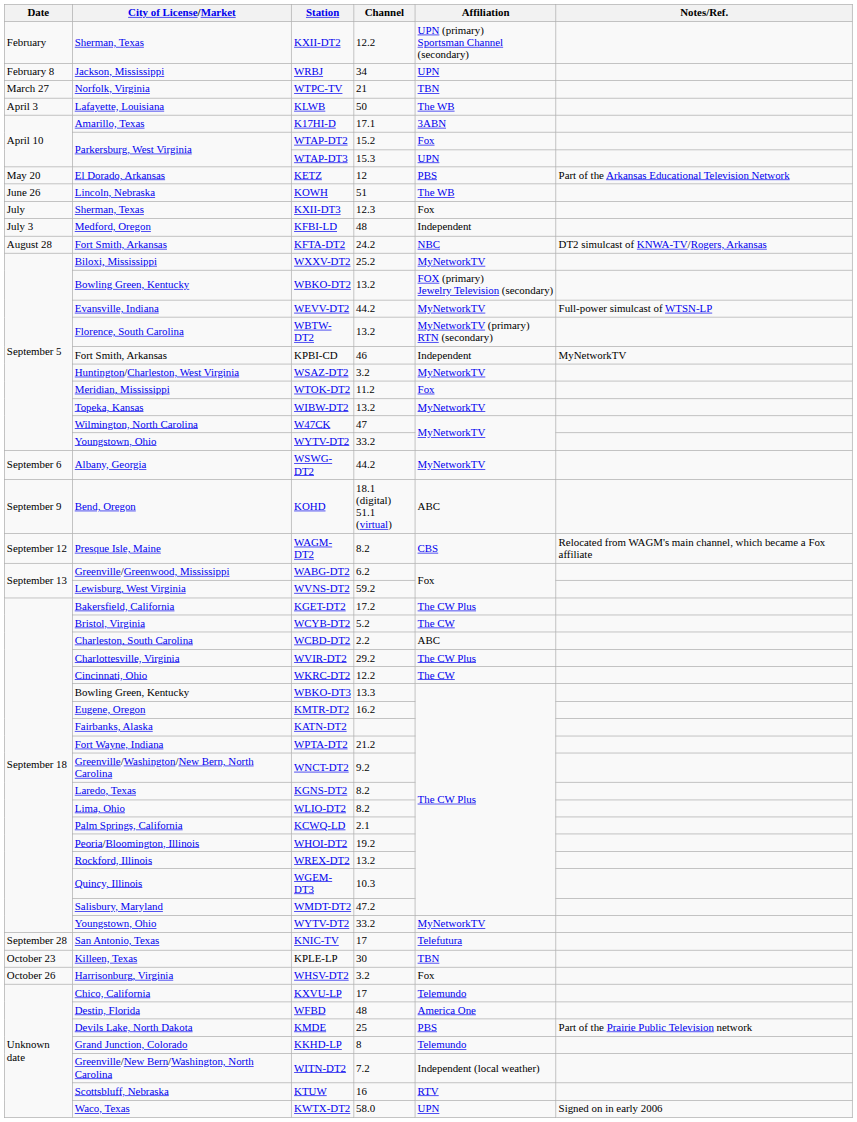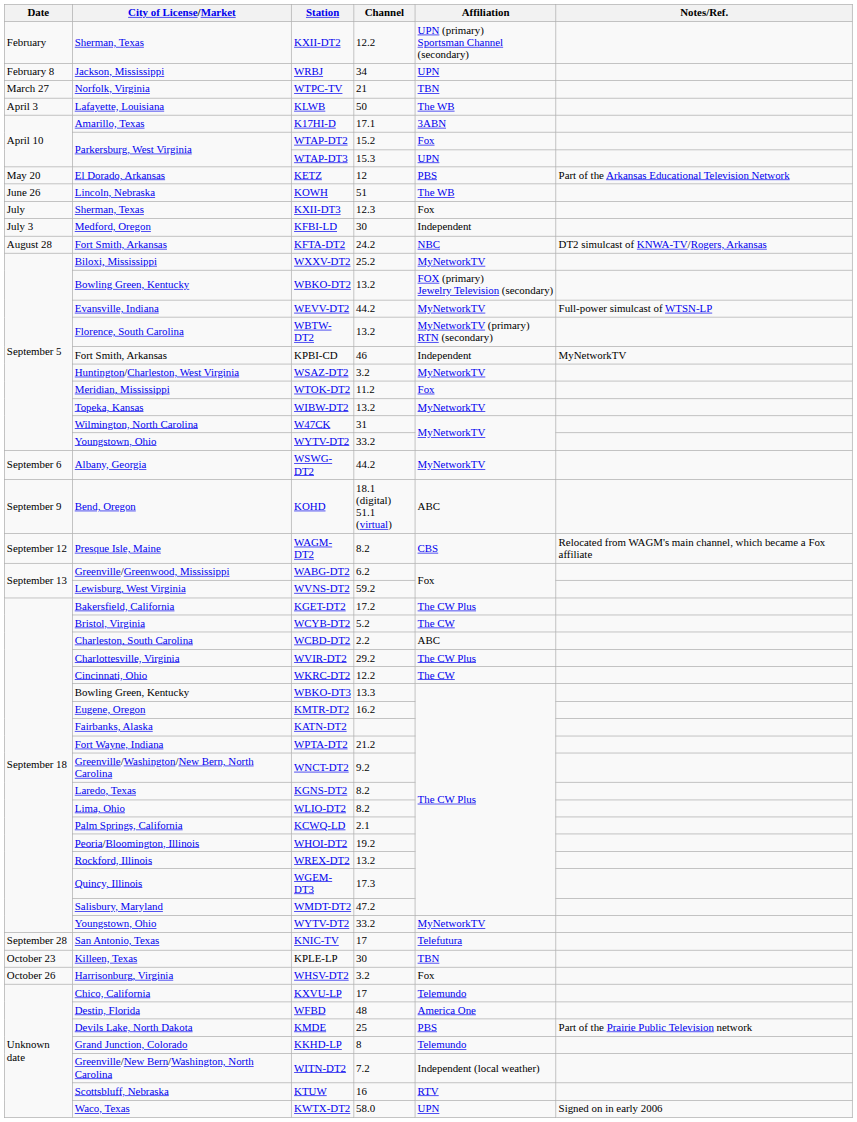KFBI-LD | Channel: 48 -> 30
W47CK | Channel: 47 -> 31
WGEM-DT3 | Channel: 10.3 -> 17.3
